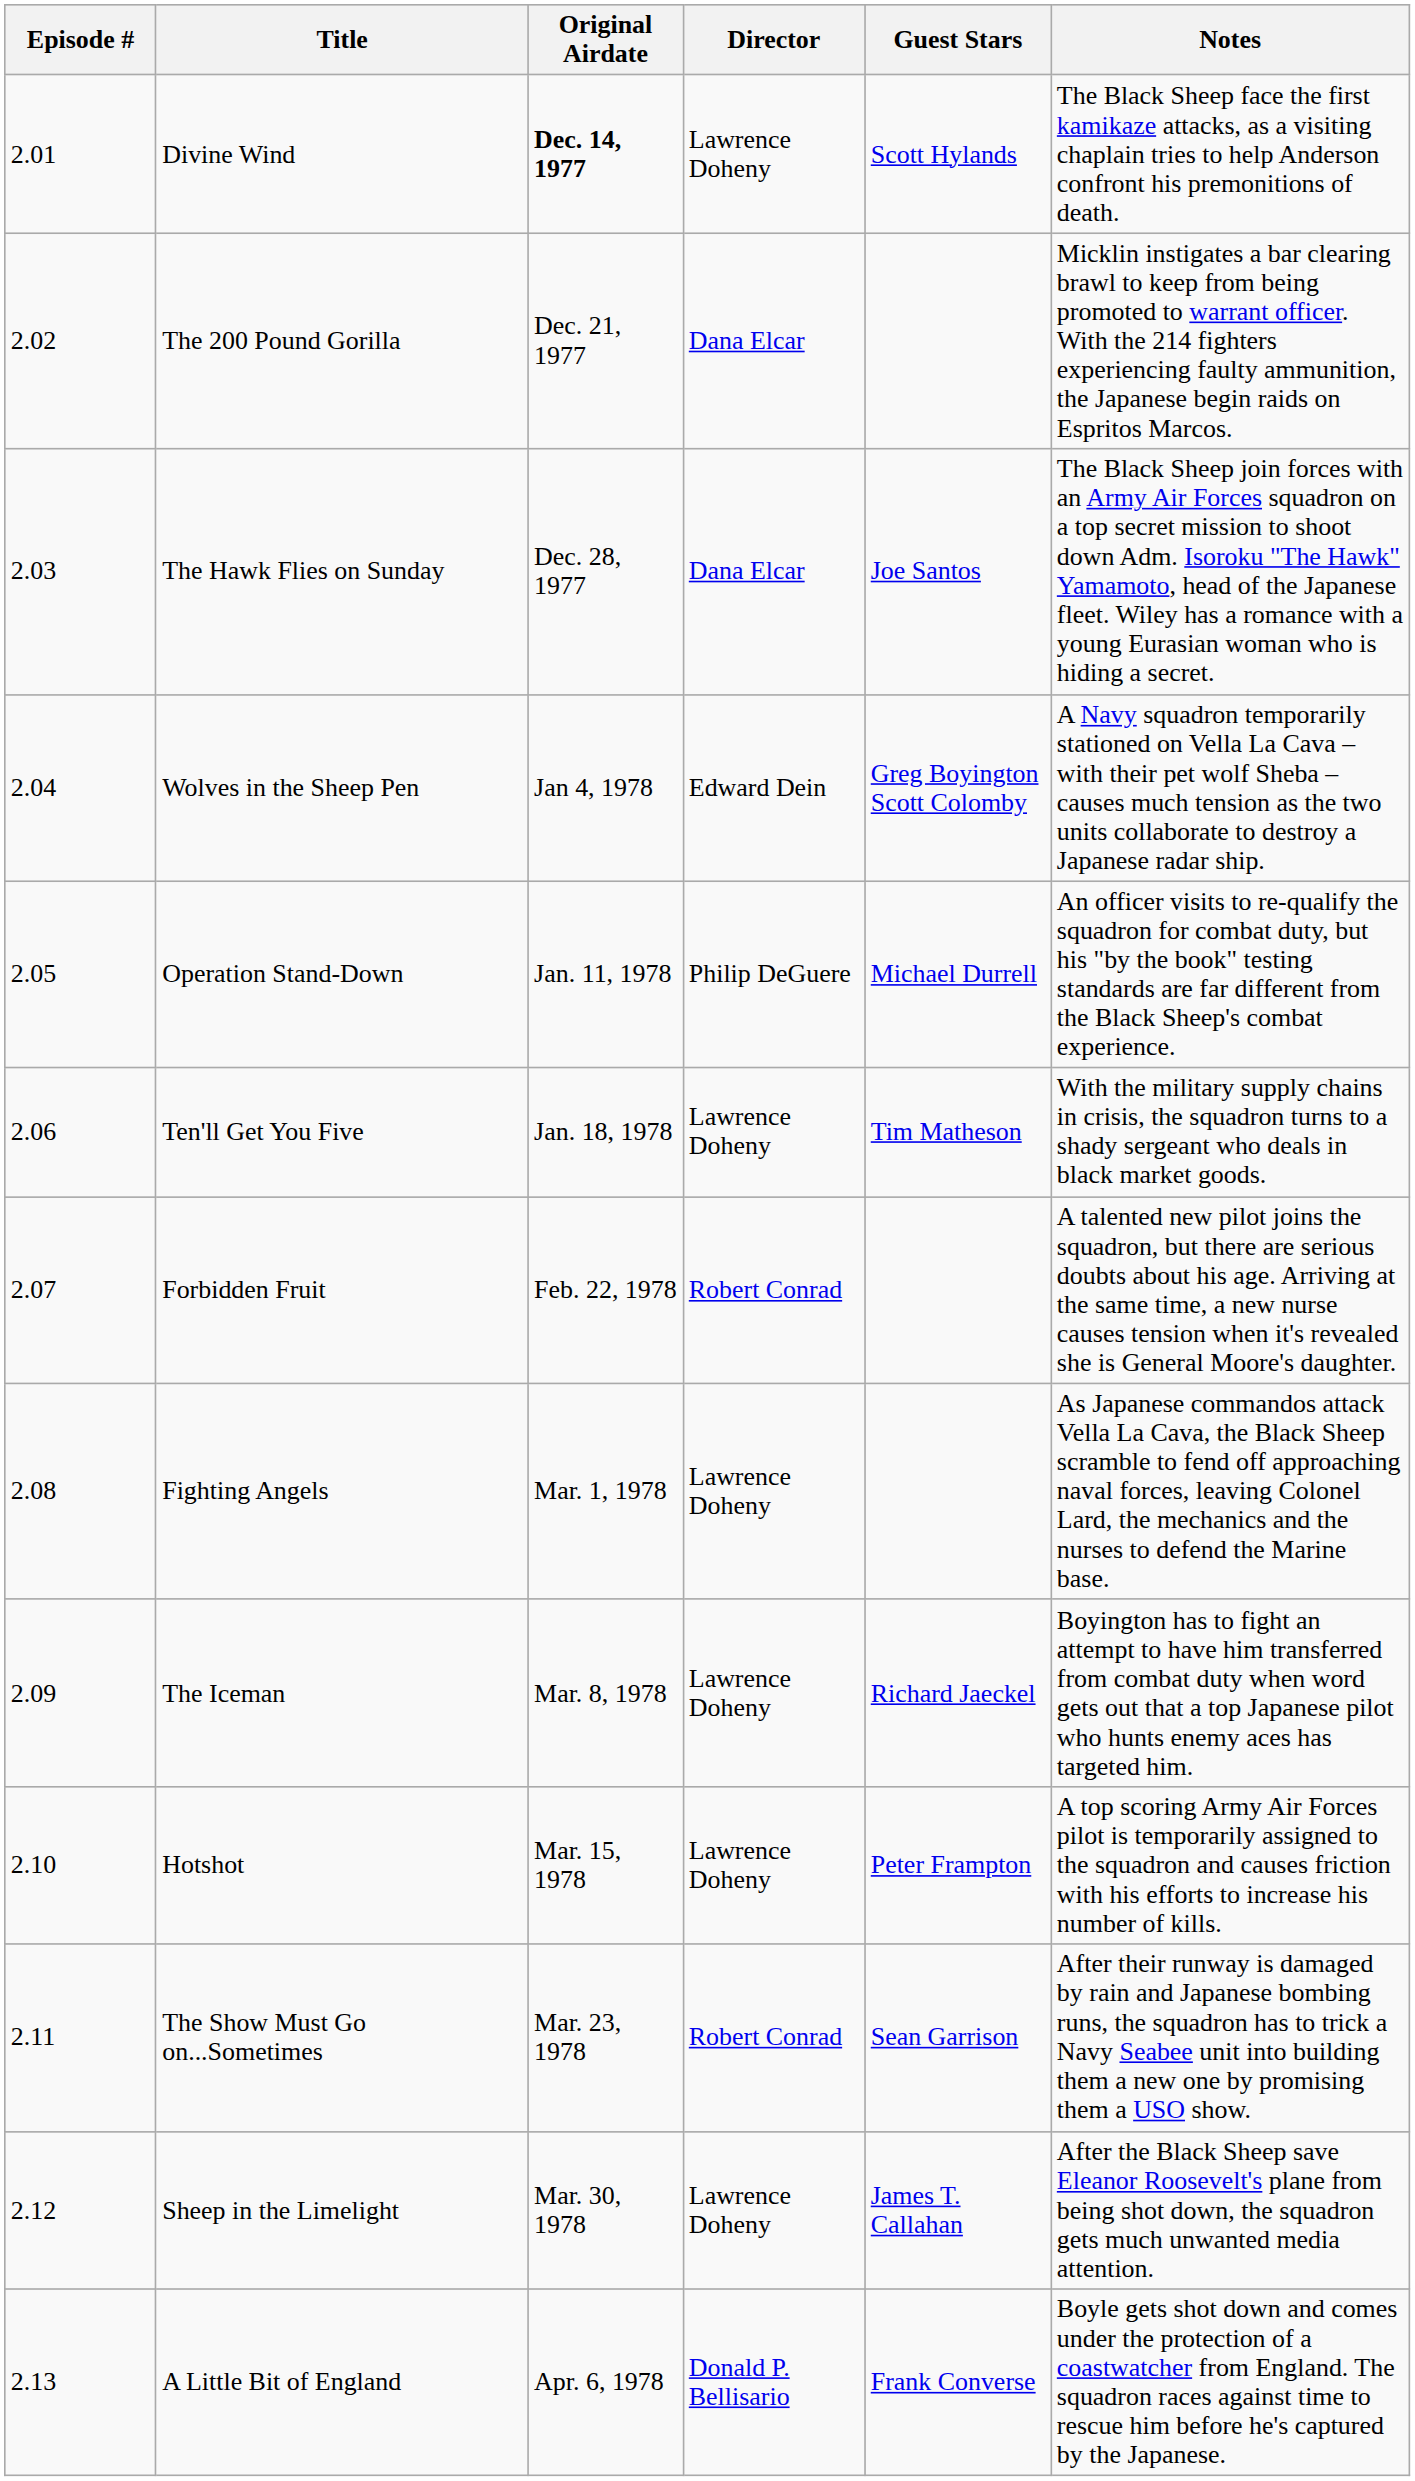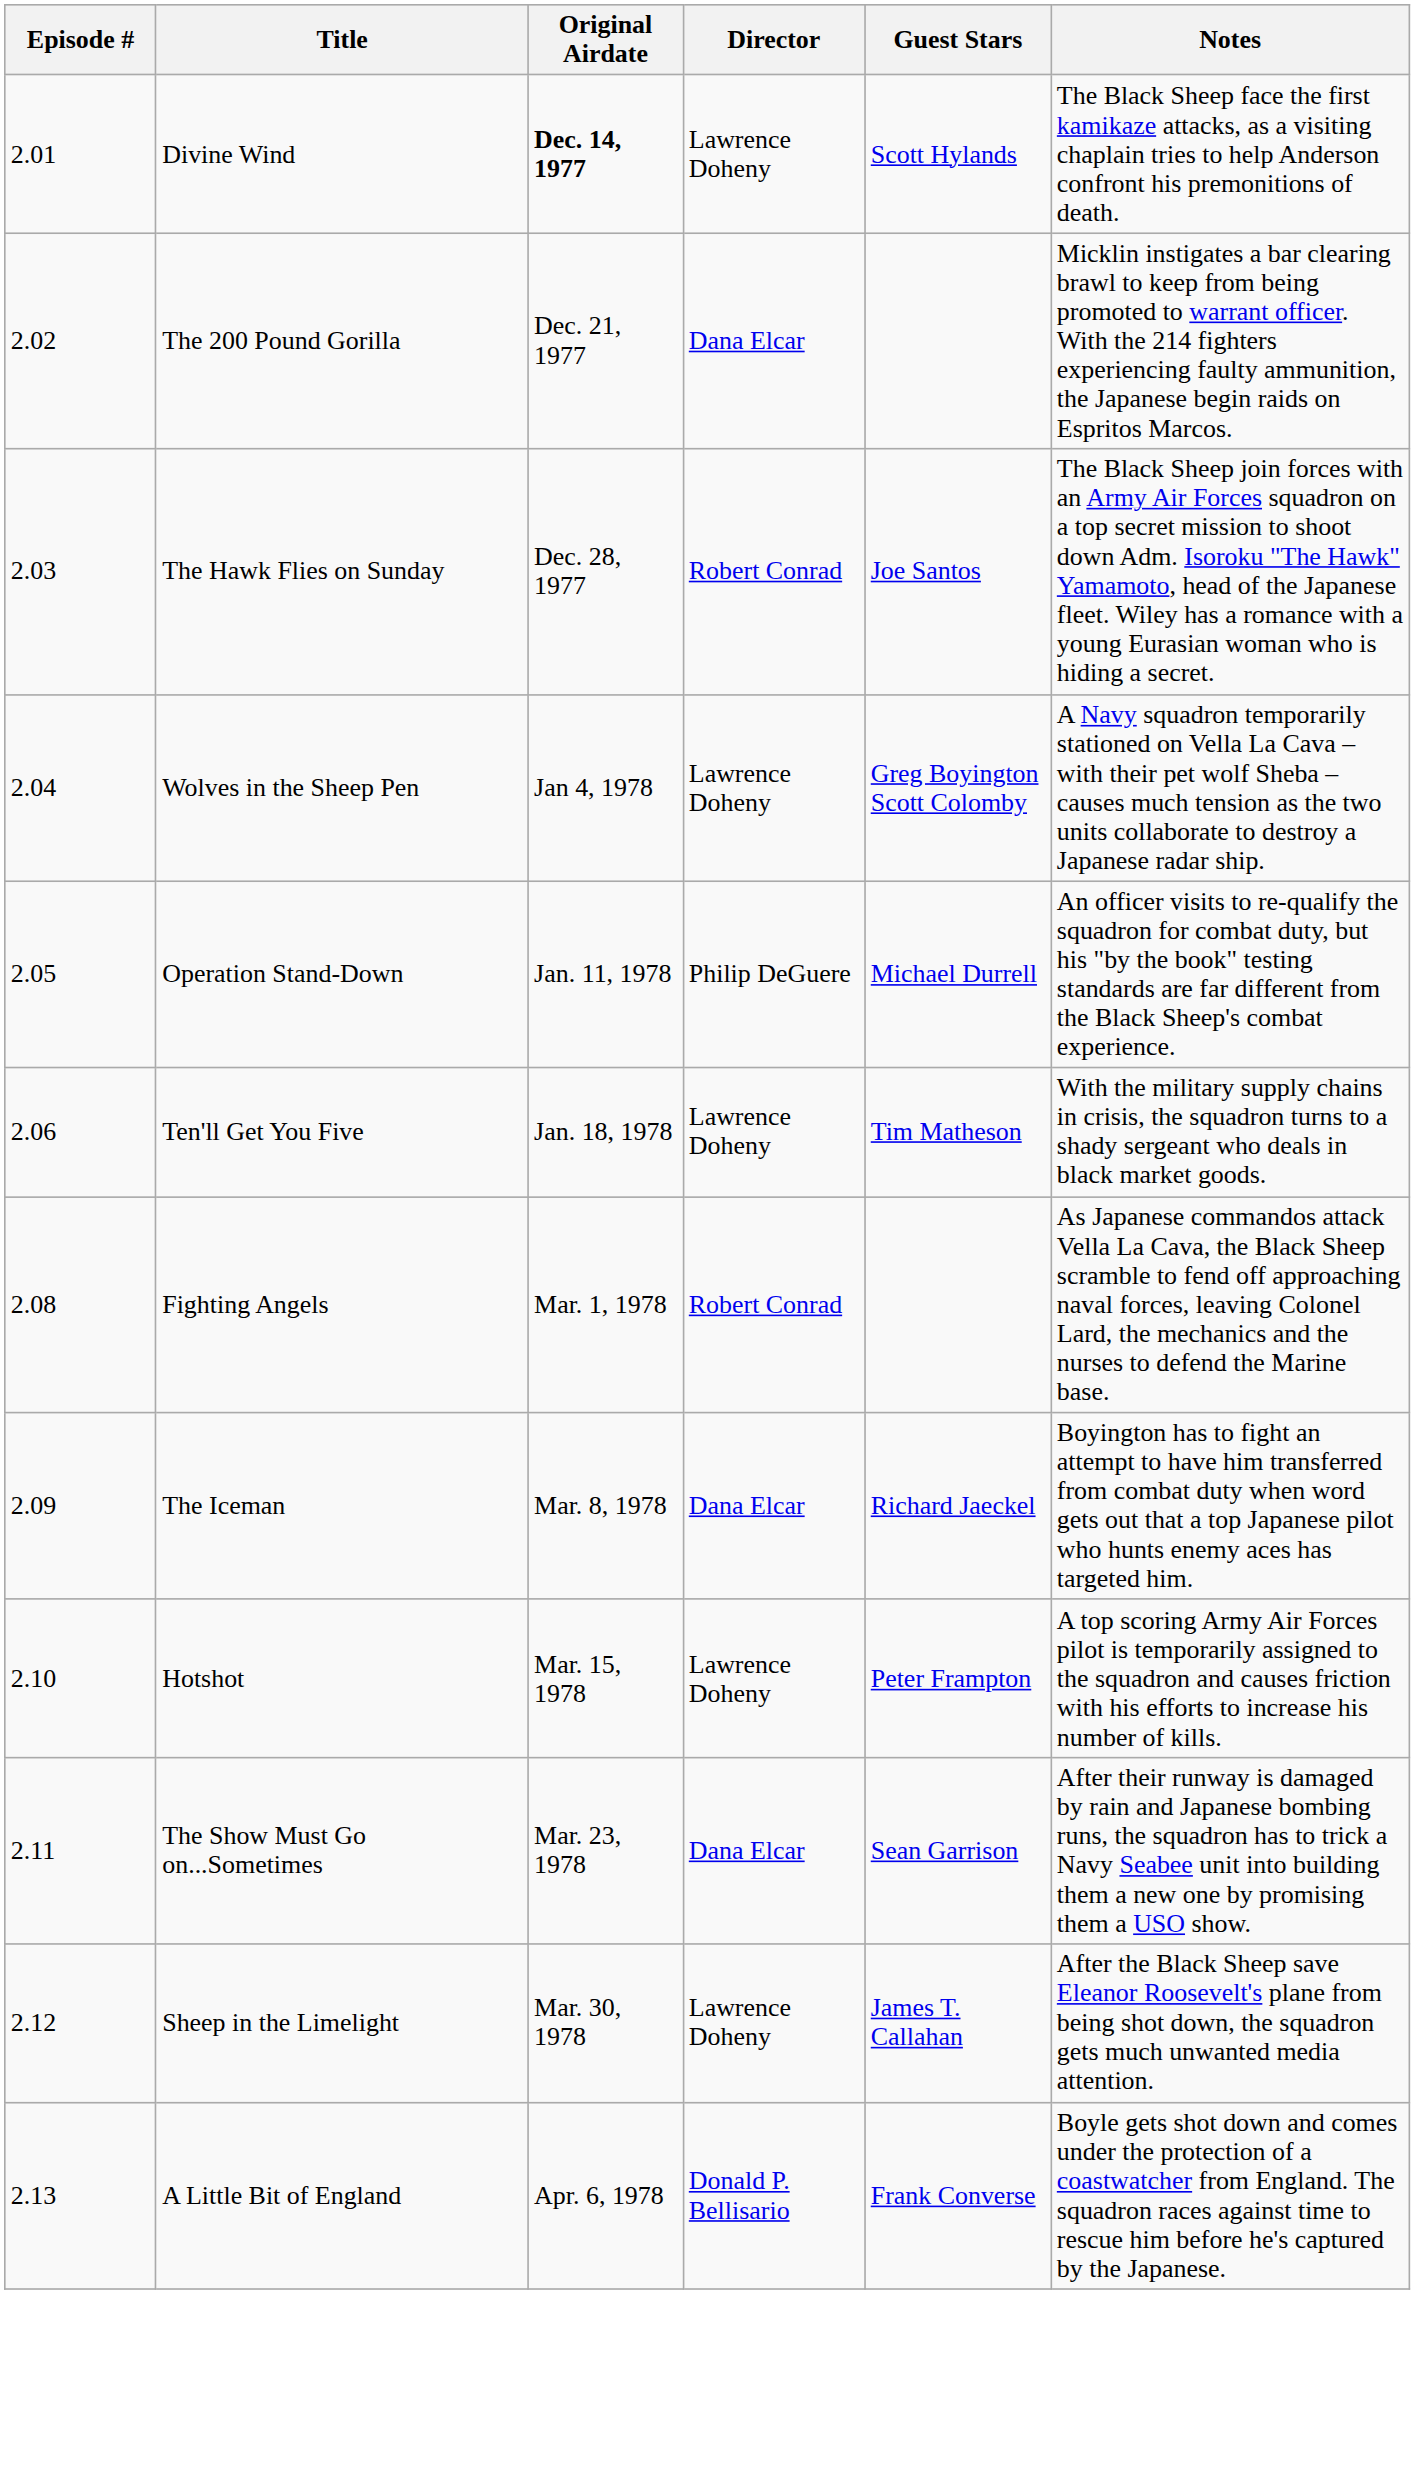The Hawk Flies on Sunday | Director: Dana Elcar -> Robert Conrad
Wolves in the Sheep Pen | Director: Edward Dein -> Lawrence Doheny
- row: 2.07 | Forbidden Fruit | Feb. 22, 1978 | Robert Conrad | A talented new pilot joins the squadron, but there are serious doubts about his age. Arriving at the same time, a new nurse causes tension when it's revealed she is General Moore's daughter.
Fighting Angels | Director: Lawrence Doheny -> Robert Conrad
The Iceman | Director: Lawrence Doheny -> Dana Elcar
The Show Must Go on...Sometimes | Director: Robert Conrad -> Dana Elcar
